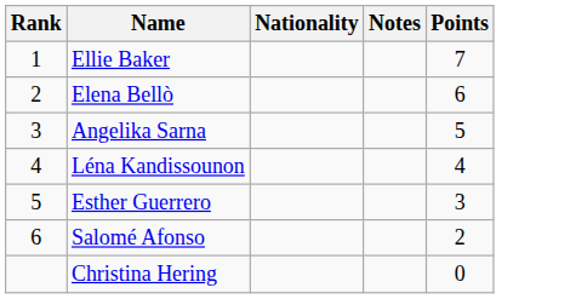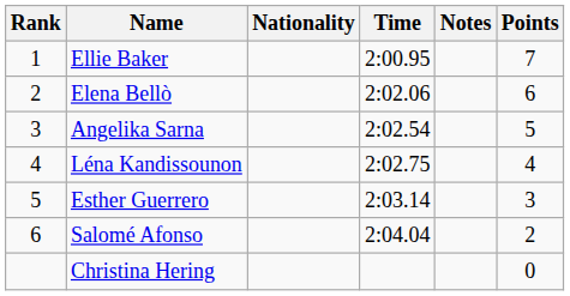+ column: Time | 2:00.95 | 2:02.06 | 2:02.54 | 2:02.75 | 2:03.14 | 2:04.04
